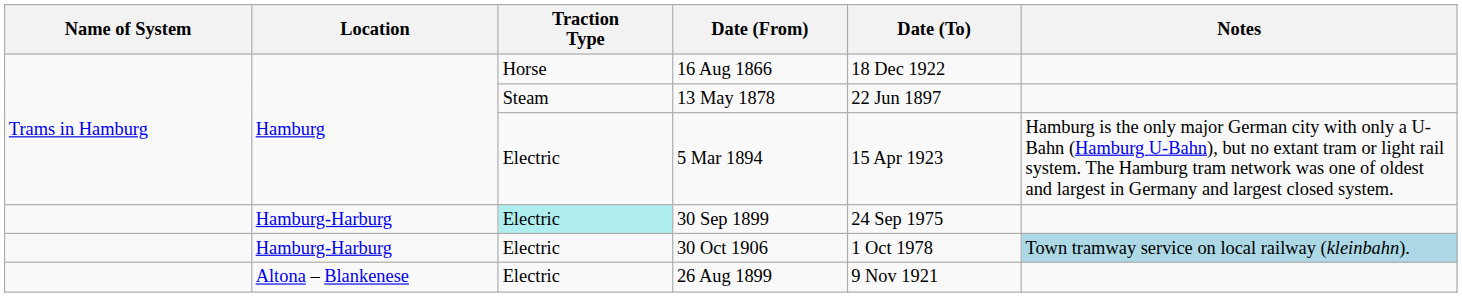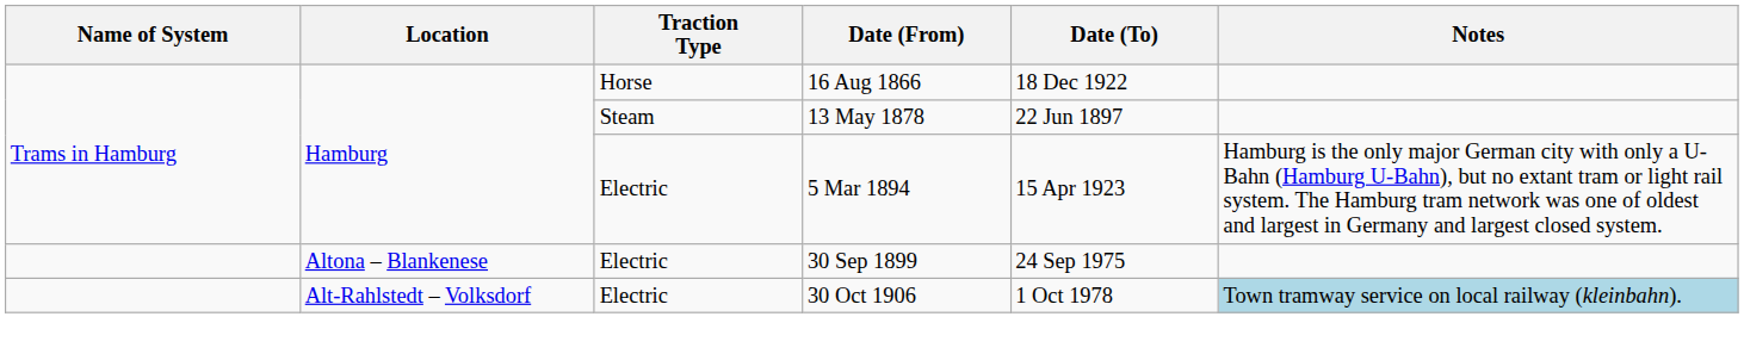30 Sep 1899 | Location: Hamburg-Harburg -> Altona – Blankenese
30 Sep 1899 | Traction Type: paleturquoise background -> no background
30 Oct 1906 | Location: Hamburg-Harburg -> Alt-Rahlstedt – Volksdorf
- row: Altona – Blankenese | Electric | 26 Aug 1899 | 9 Nov 1921
